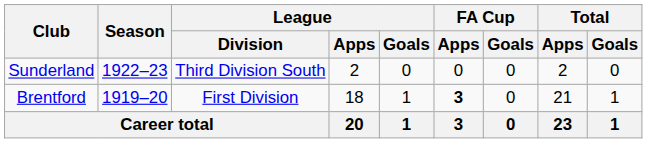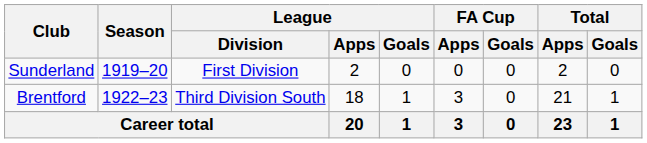Sunderland | Season: 1922–23 -> 1919–20
Sunderland | League / Division: Third Division South -> First Division
Brentford | Season: 1919–20 -> 1922–23
Brentford | League / Division: First Division -> Third Division South
Brentford | FA Cup / Apps: bold -> normal
